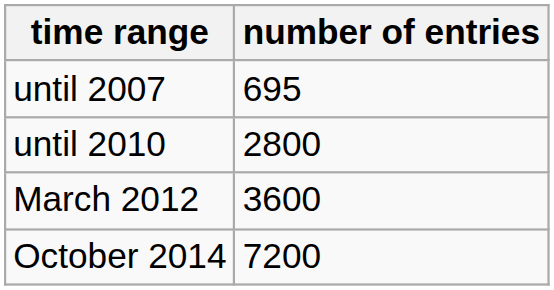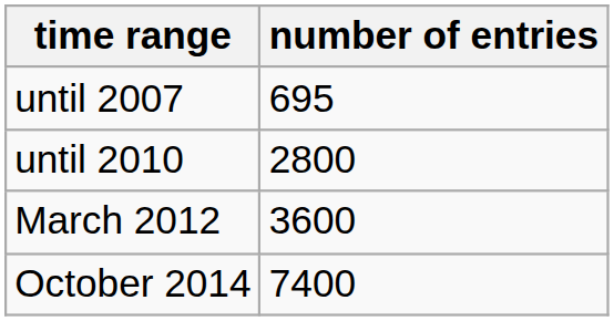October 2014 | number of entries: 7200 -> 7400
